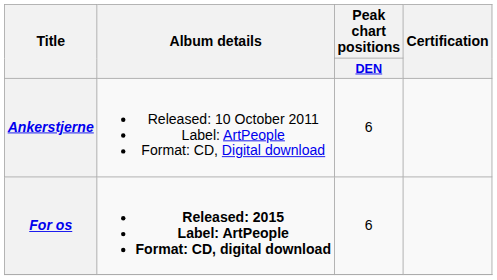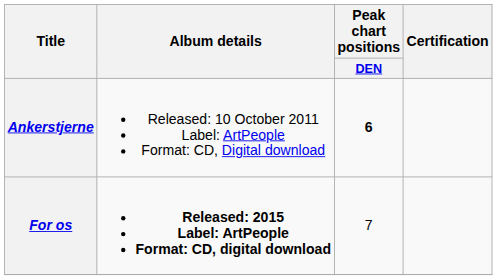Ankerstjerne | Peak chart positions / DEN: normal -> bold
For os | Peak chart positions / DEN: 6 -> 7
